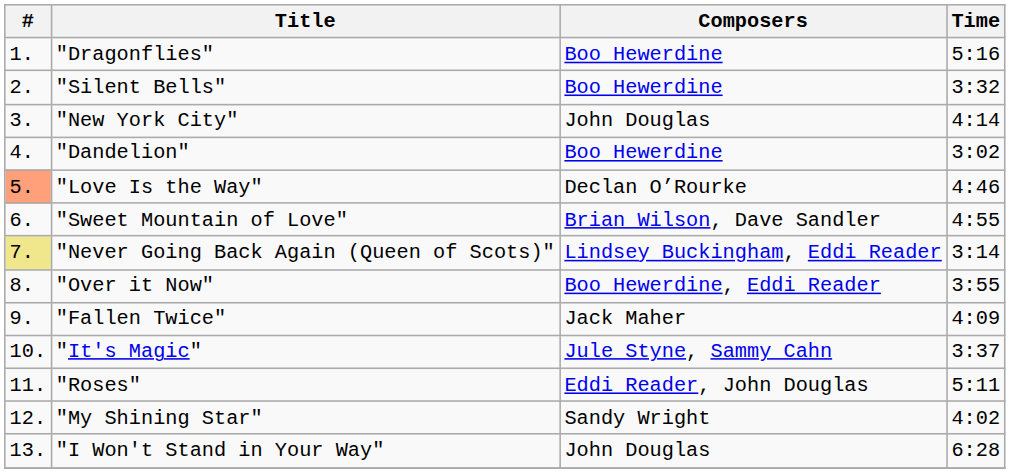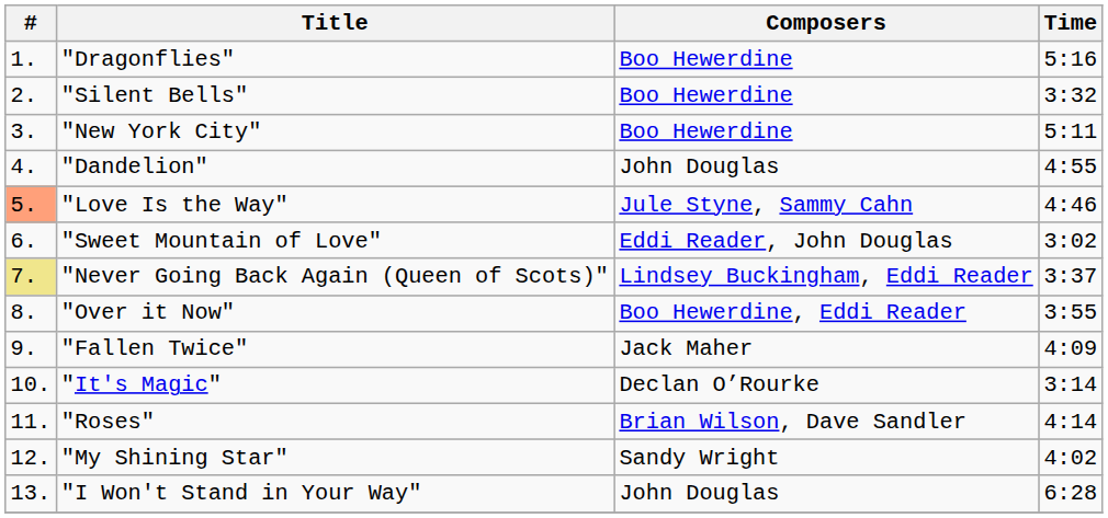"New York City" | Composers: John Douglas -> Boo Hewerdine
"New York City" | Time: 4:14 -> 5:11
"Dandelion" | Composers: Boo Hewerdine -> John Douglas
"Dandelion" | Time: 3:02 -> 4:55
"Love Is the Way" | Composers: Declan O’Rourke -> Jule Styne, Sammy Cahn
"Sweet Mountain of Love" | Composers: Brian Wilson, Dave Sandler -> Eddi Reader, John Douglas
"Sweet Mountain of Love" | Time: 4:55 -> 3:02
"Never Going Back Again (Queen of Scots)" | Time: 3:14 -> 3:37
"It's Magic" | Composers: Jule Styne, Sammy Cahn -> Declan O’Rourke
"It's Magic" | Time: 3:37 -> 3:14
"Roses" | Composers: Eddi Reader, John Douglas -> Brian Wilson, Dave Sandler
"Roses" | Time: 5:11 -> 4:14
